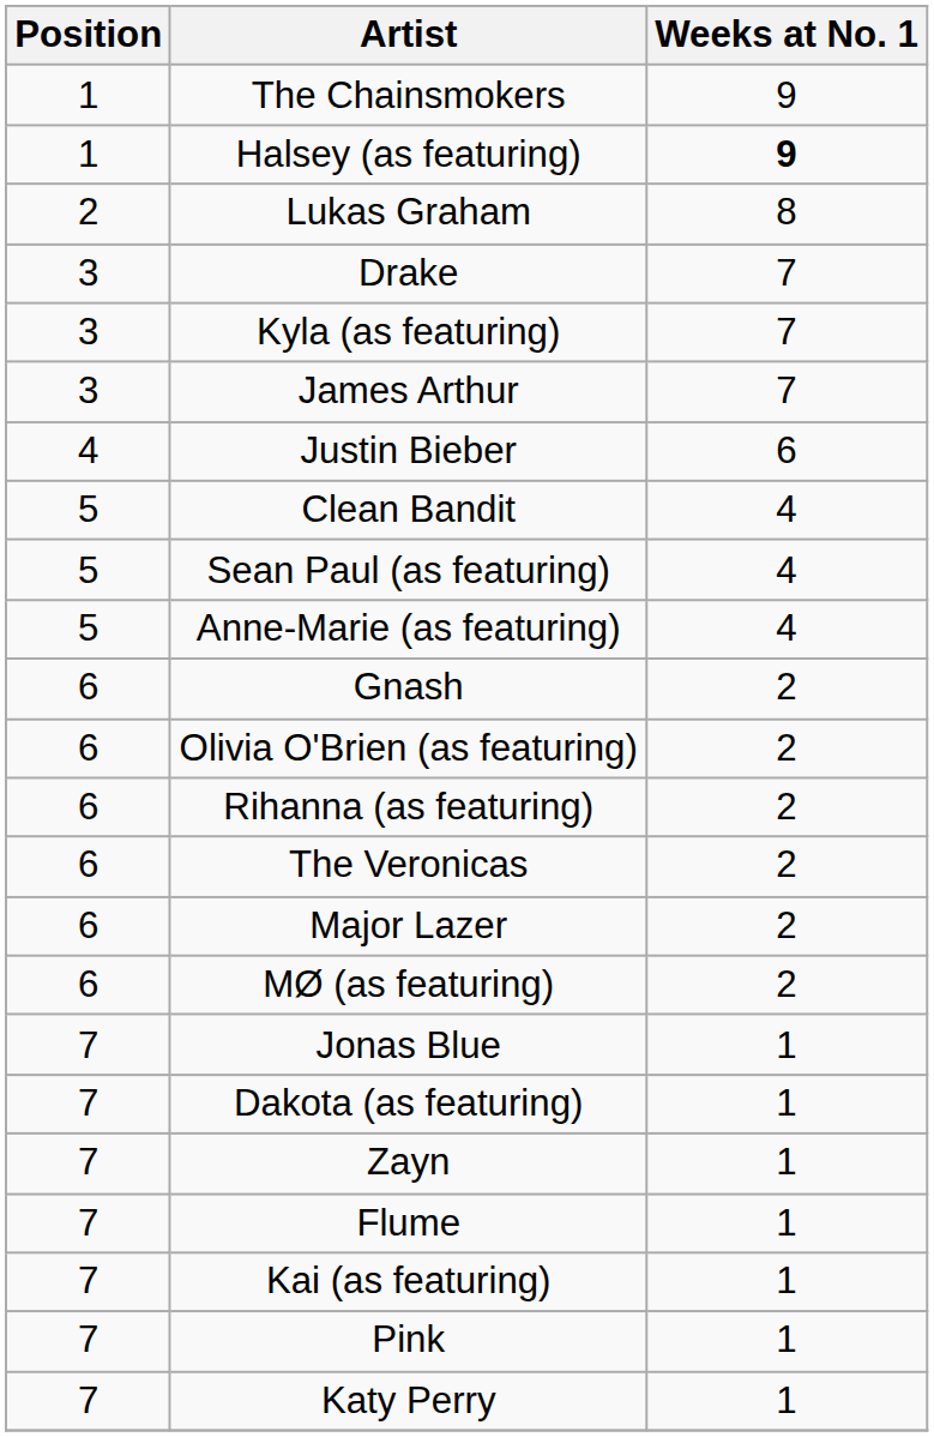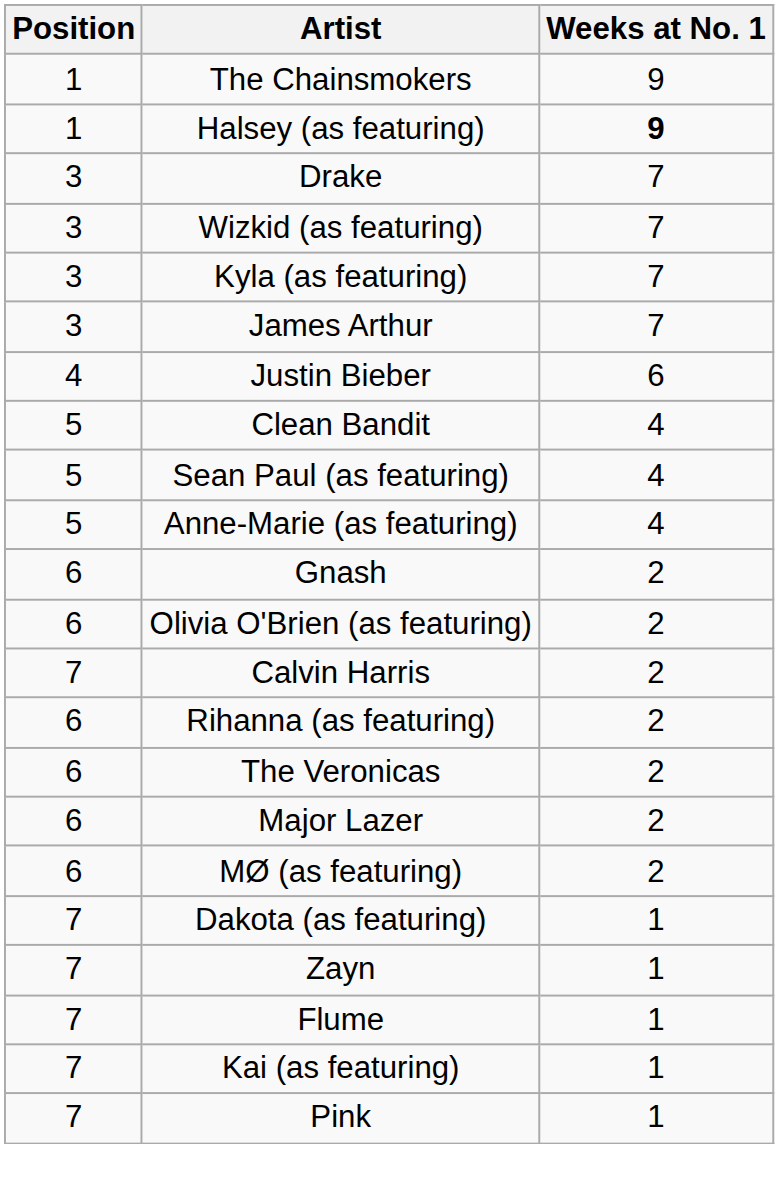- row: 2 | Lukas Graham | 8
+ row: 3 | Wizkid (as featuring) | 7
+ row: 7 | Calvin Harris | 2
- row: 7 | Jonas Blue | 1
- row: 7 | Katy Perry | 1
